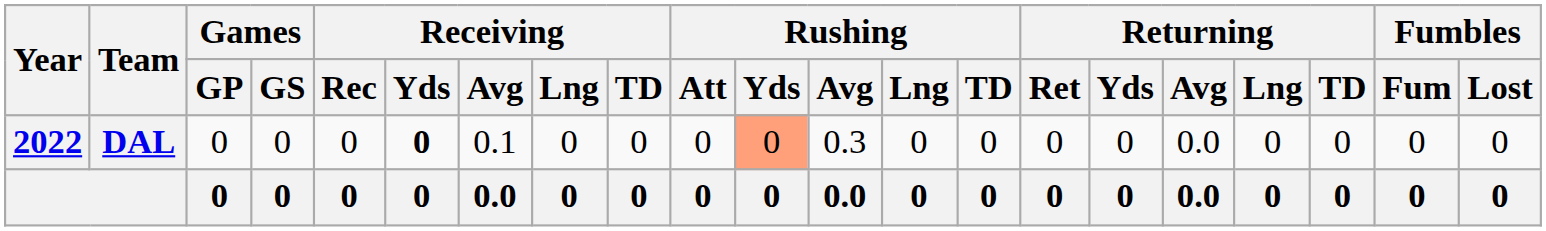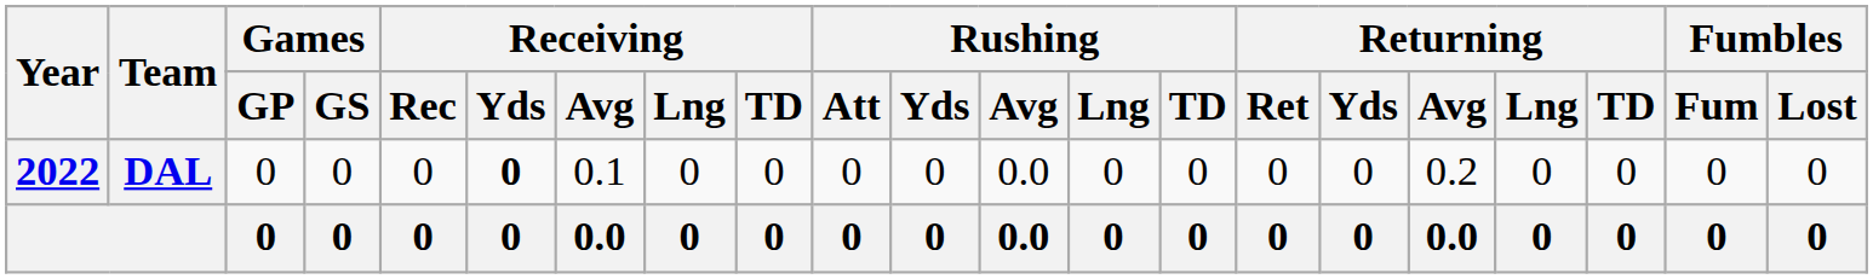DAL | Rushing / Yds: lightsalmon background -> no background
DAL | Rushing / Avg: 0.3 -> 0.0
DAL | Returning / Avg: 0.0 -> 0.2
